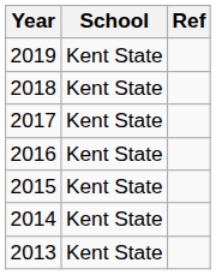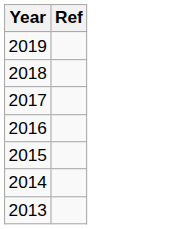- column: School | Kent State | Kent State | Kent State | Kent State | Kent State | Kent State | Kent State
